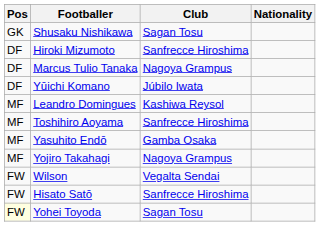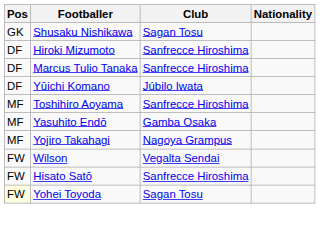Marcus Tulio Tanaka | Club: Nagoya Grampus -> Sanfrecce Hiroshima
- row: MF | Leandro Domingues | Kashiwa Reysol
